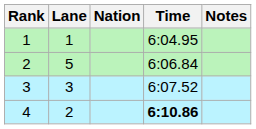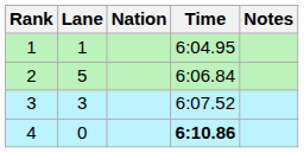4 | Lane: 2 -> 0
